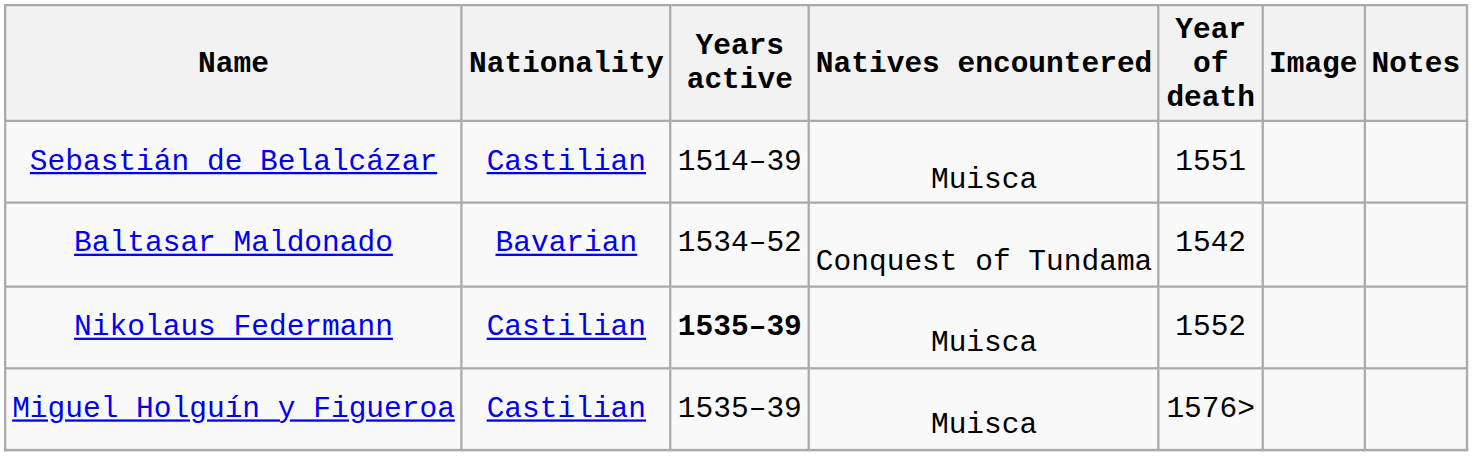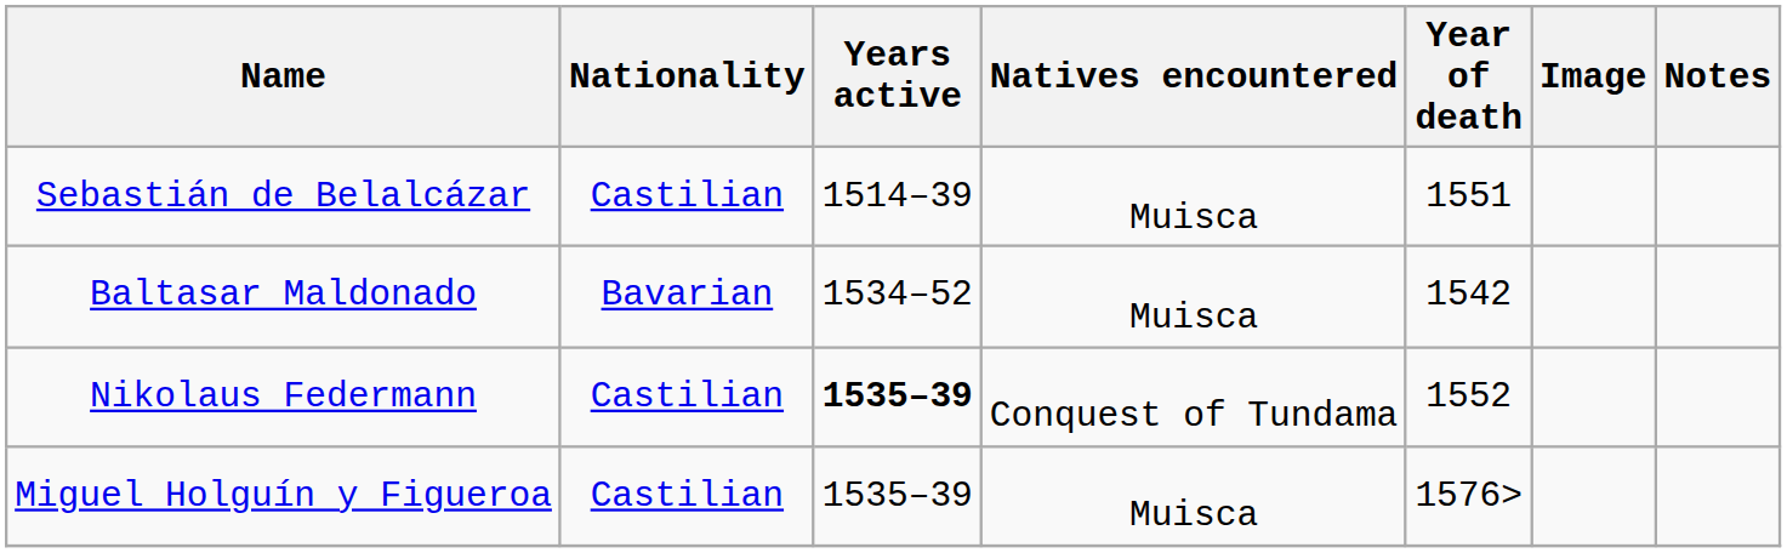Baltasar Maldonado | Natives encountered: Conquest of Tundama -> Muisca
Nikolaus Federmann | Natives encountered: Muisca -> Conquest of Tundama
